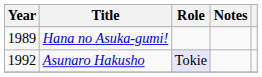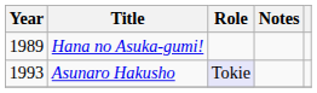Asunaro Hakusho | Year: 1992 -> 1993
